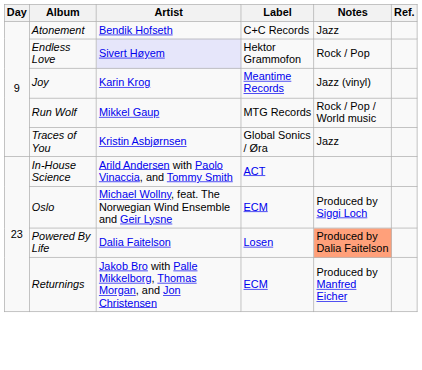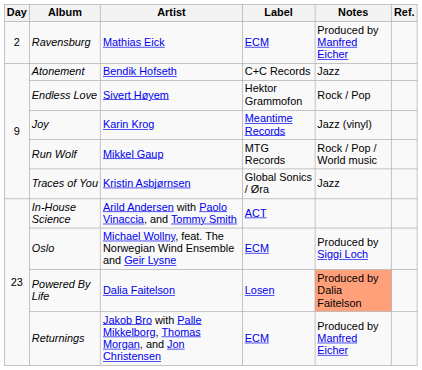+ row: 2 | Ravensburg | Mathias Eick | ECM | Produced by Manfred Eicher
Endless Love | Artist: lavender background -> no background
